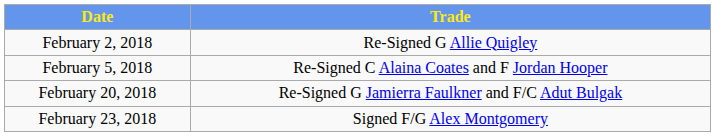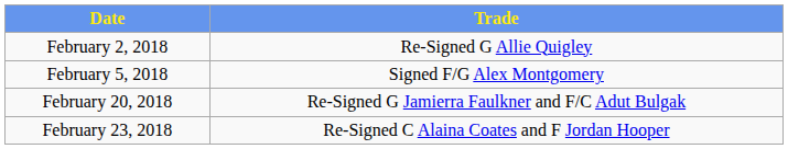February 5, 2018 | column 2: Re-Signed C Alaina Coates and F Jordan Hooper -> Signed F/G Alex Montgomery
February 23, 2018 | column 2: Signed F/G Alex Montgomery -> Re-Signed C Alaina Coates and F Jordan Hooper
